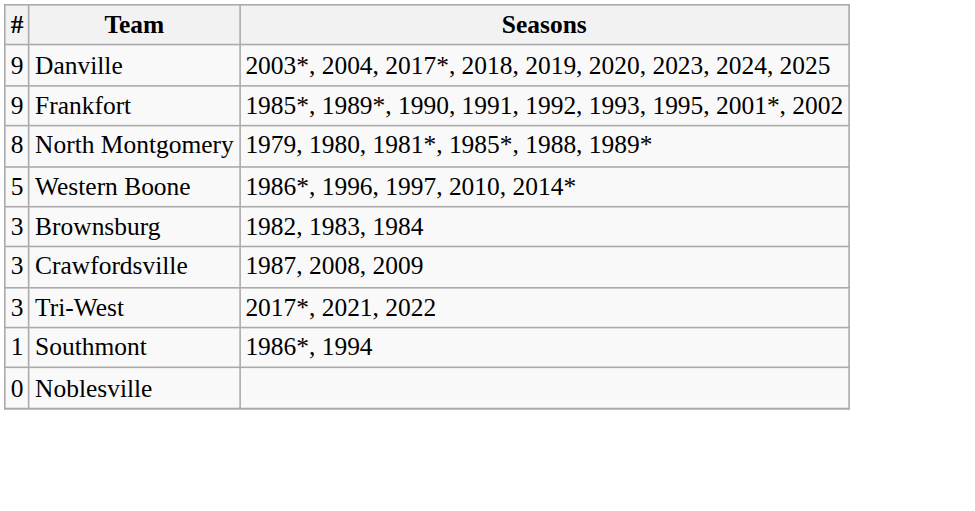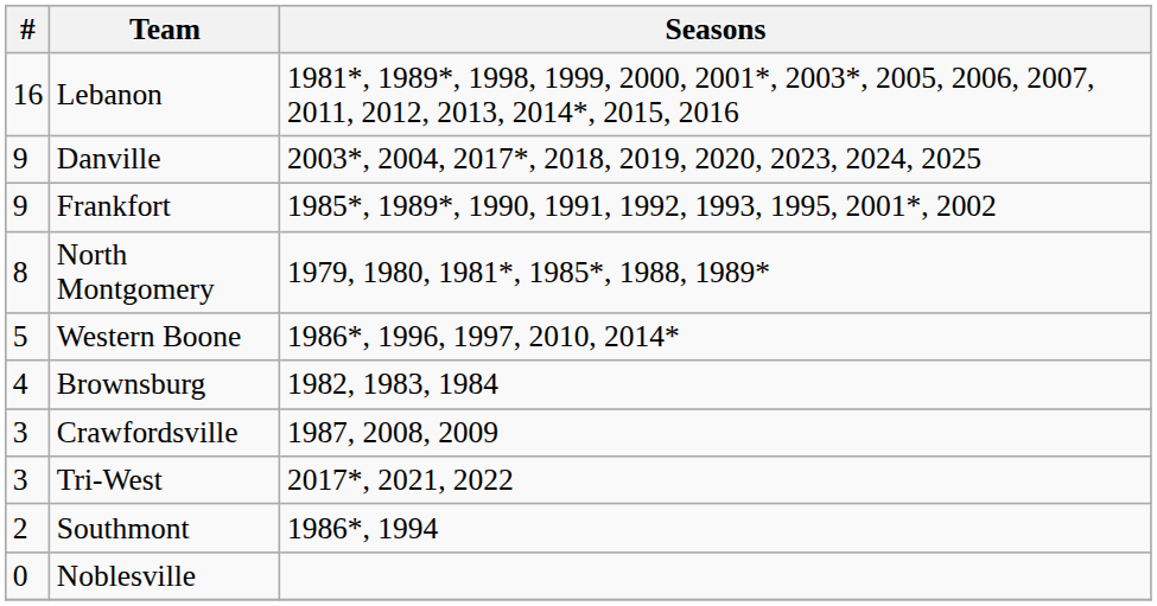+ row: 16 | Lebanon | 1981*, 1989*, 1998, 1999, 2000, 2001*, 2003*, 2005, 2006, 2007, 2011, 2012, 2013, 2014*, 2015, 2016
Brownsburg | #: 3 -> 4
Southmont | #: 1 -> 2
